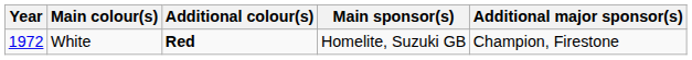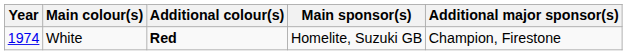White | Year: 1972 -> 1974
